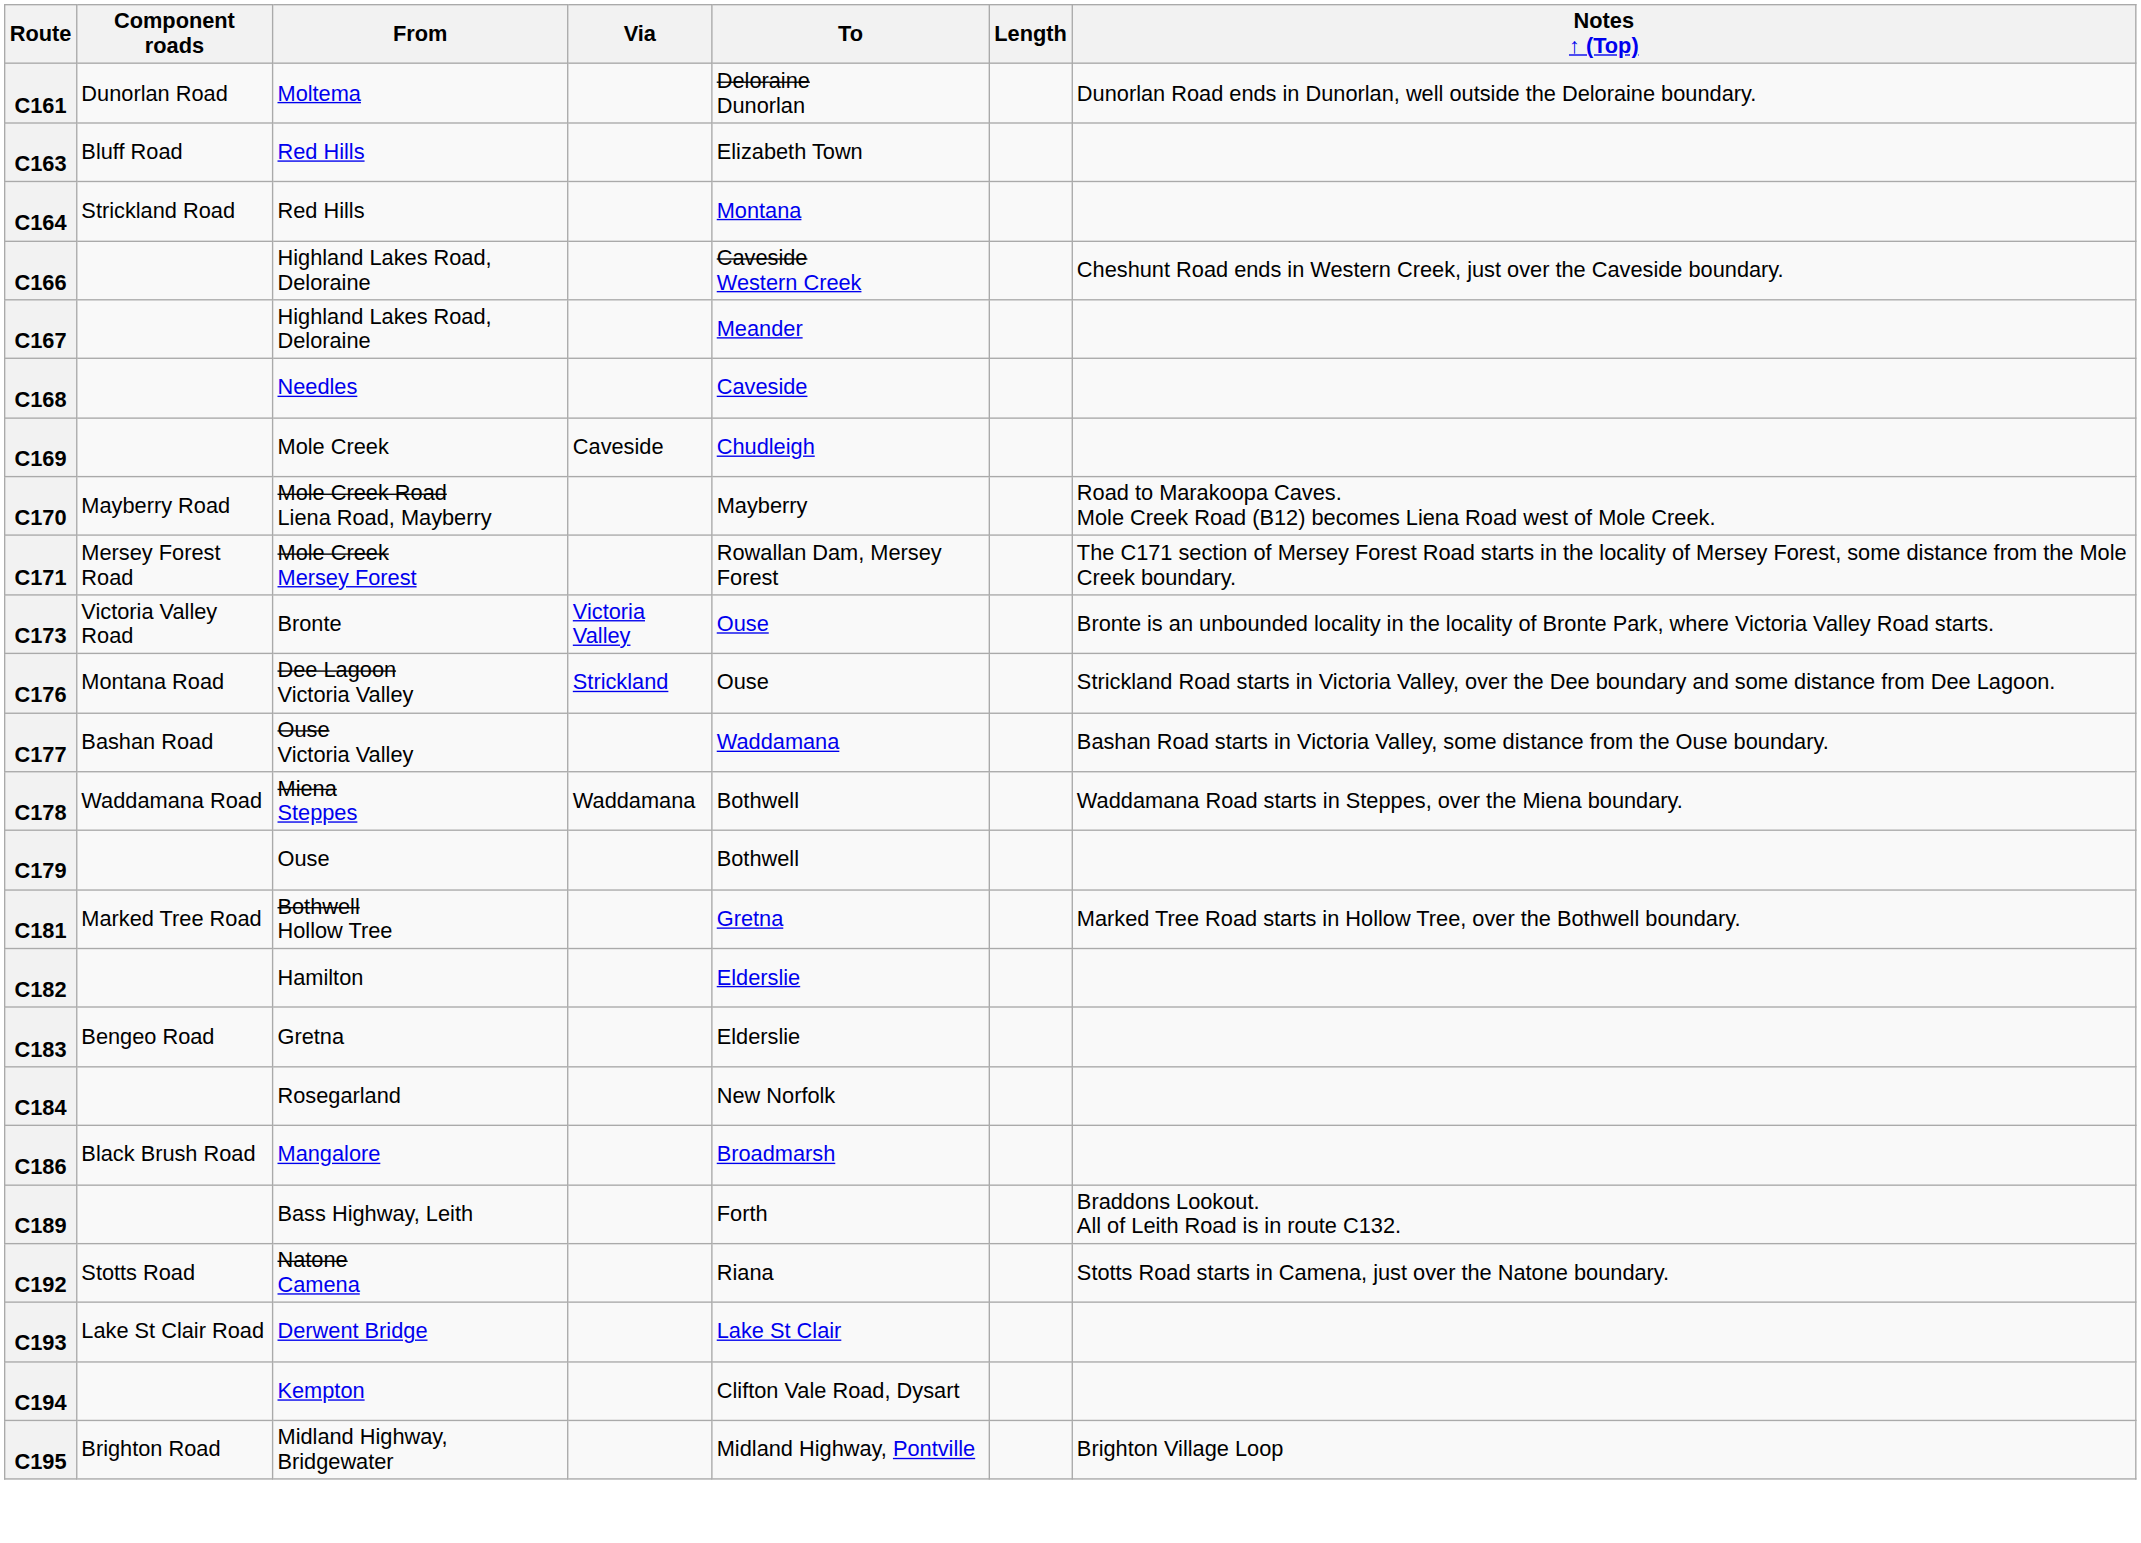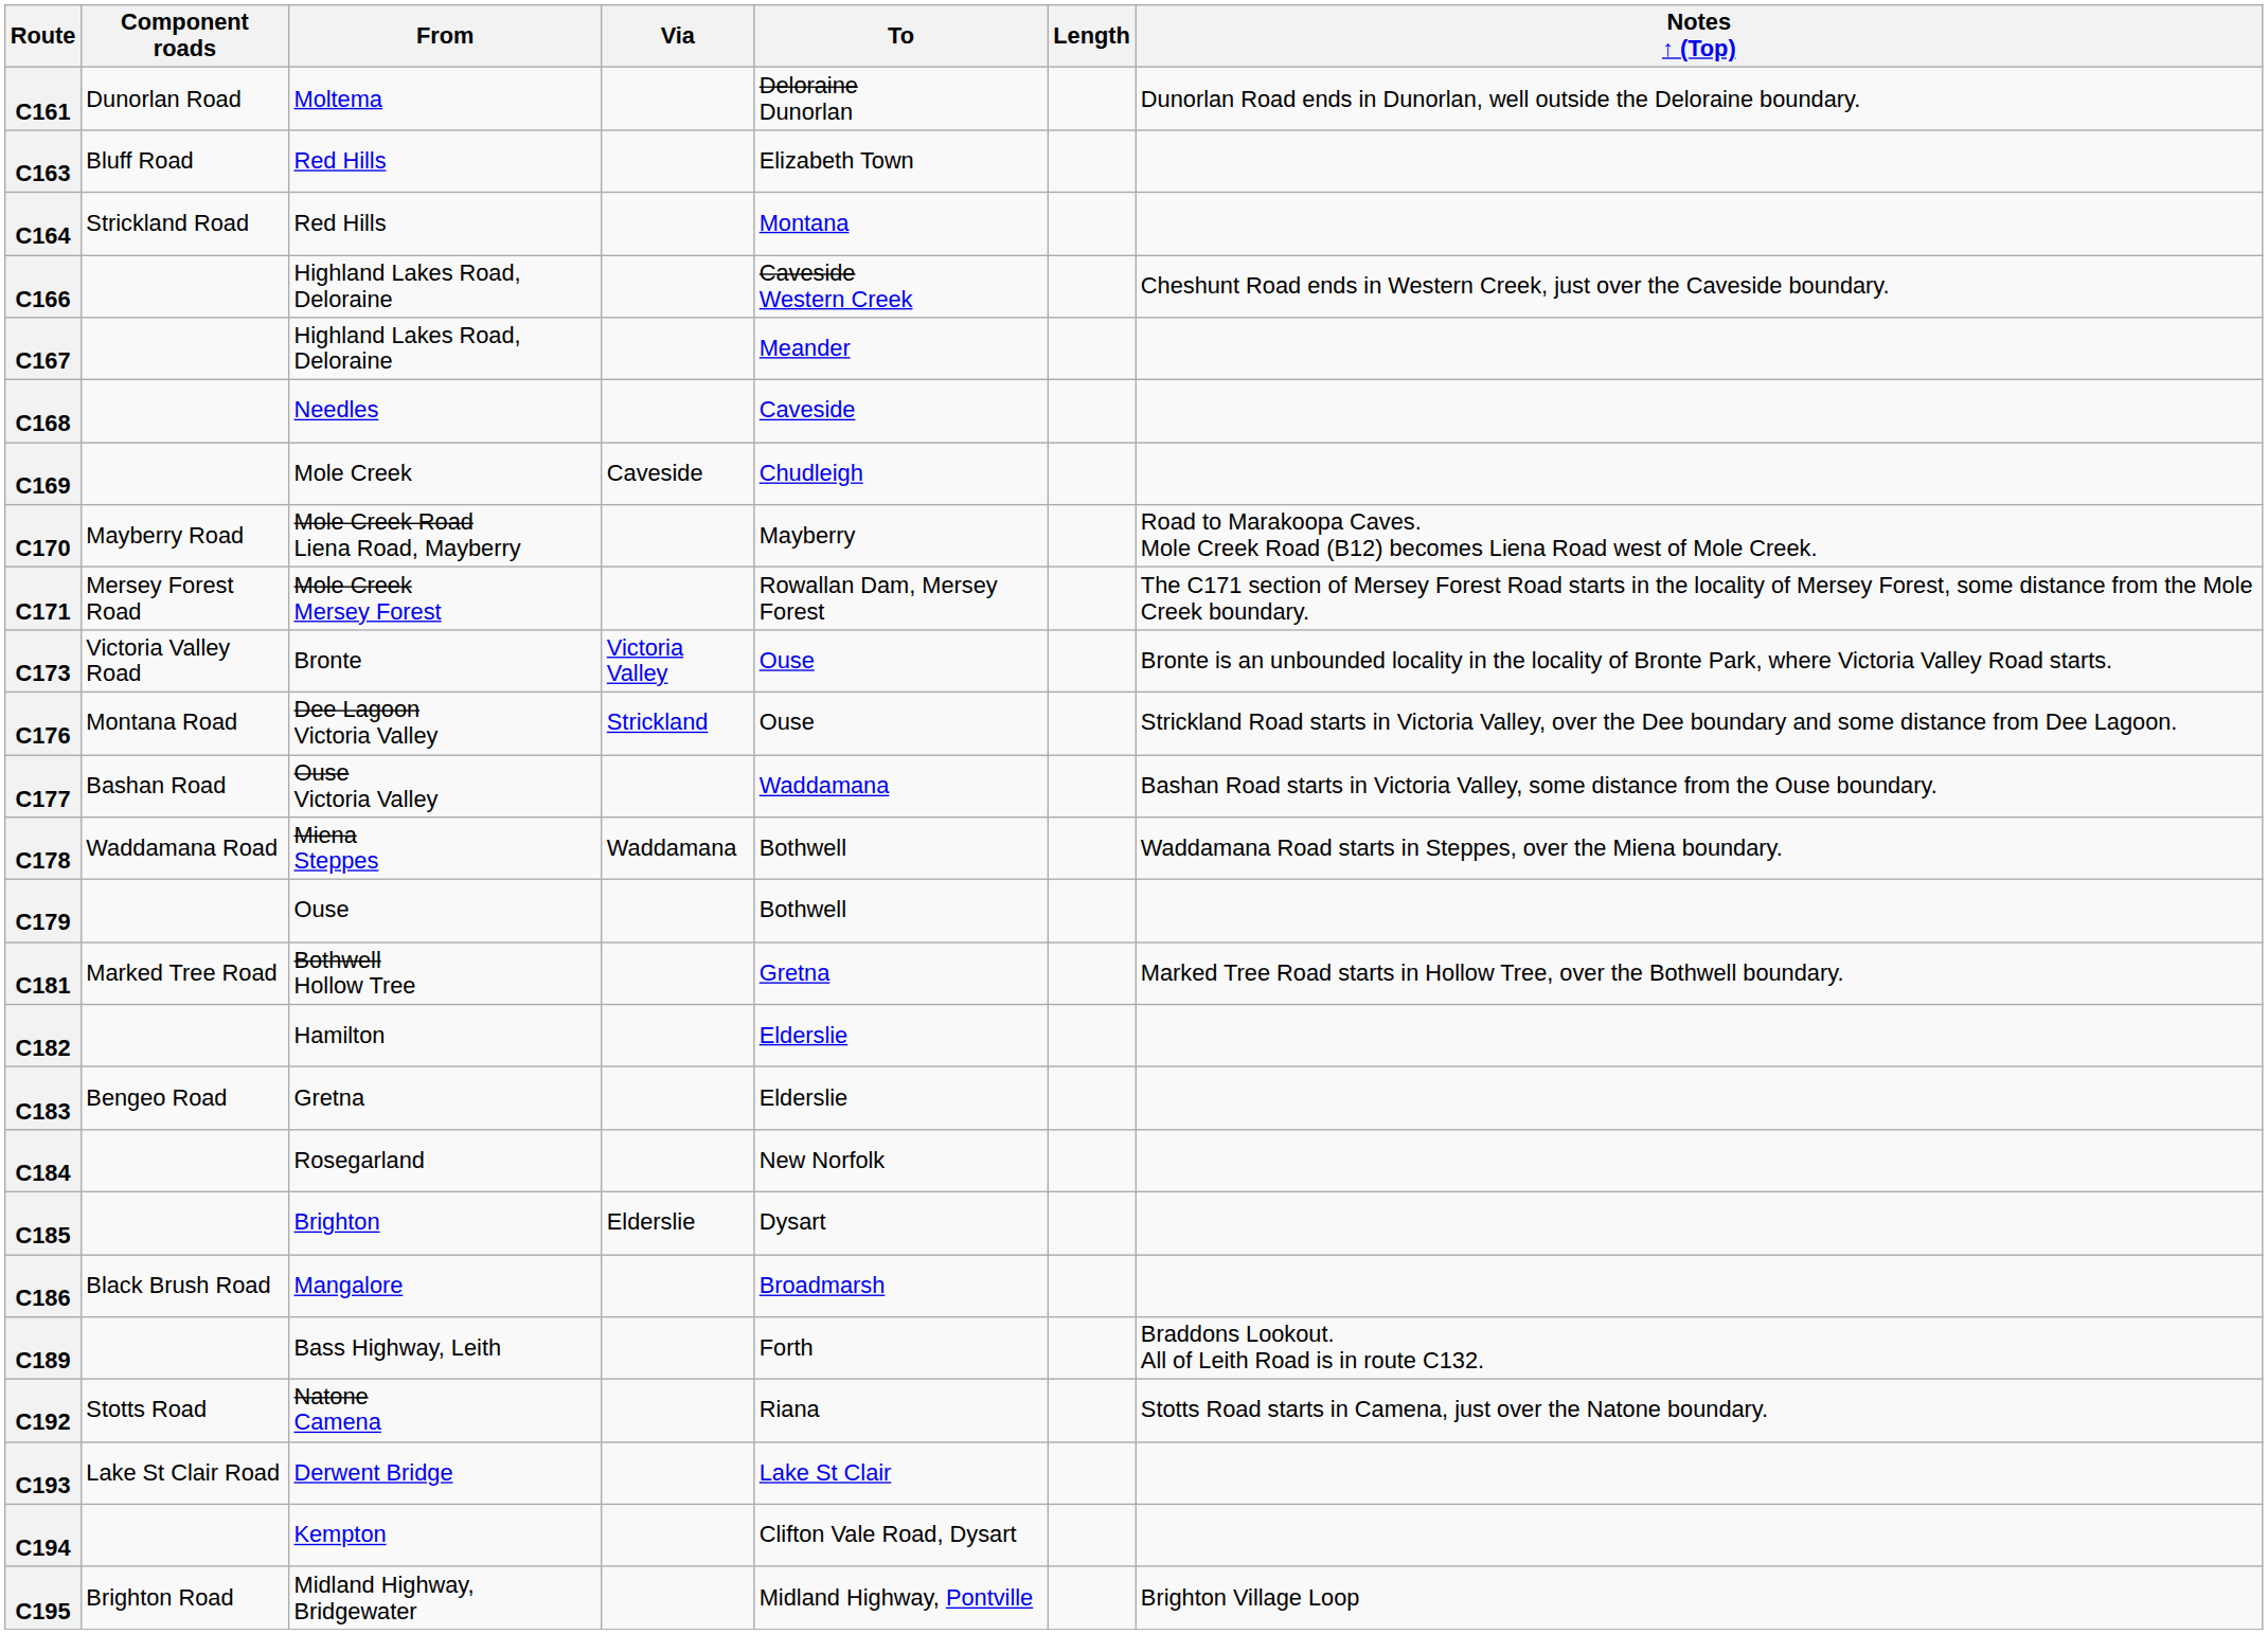+ row: C185 | Brighton | Elderslie | Dysart
